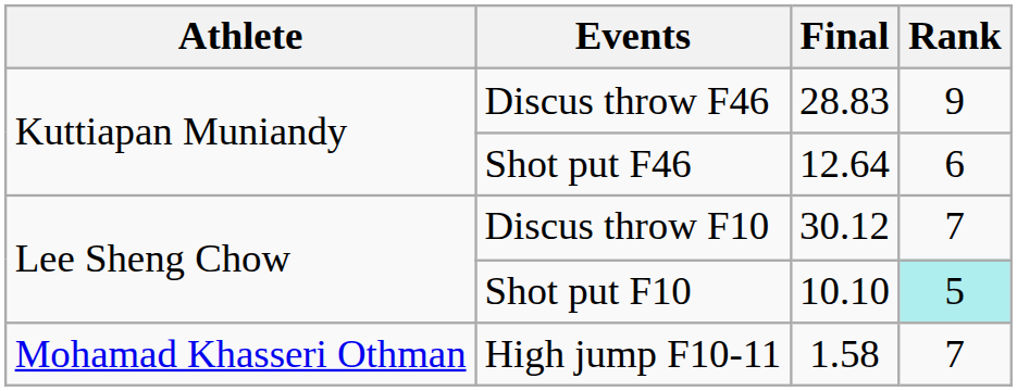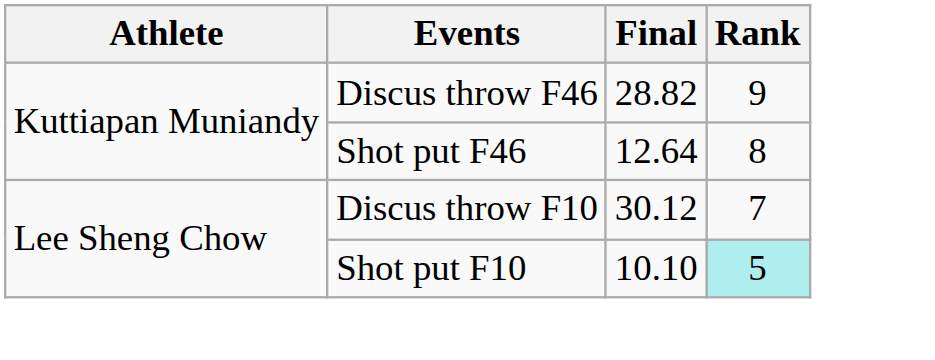Discus throw F46 | Final: 28.83 -> 28.82
Shot put F46 | Rank: 6 -> 8
- row: Mohamad Khasseri Othman | High jump F10-11 | 1.58 | 7
